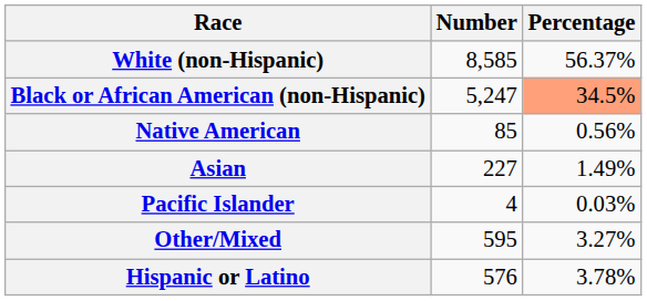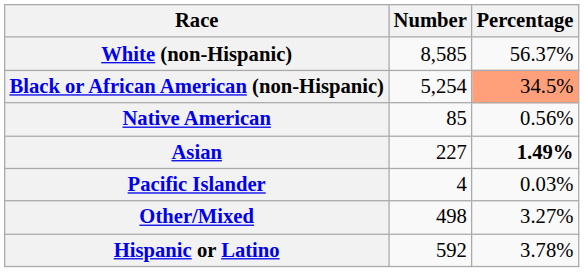Black or African American (non-Hispanic) | Number: 5,247 -> 5,254
Asian | Percentage: normal -> bold
Other/Mixed | Number: 595 -> 498
Hispanic or Latino | Number: 576 -> 592
